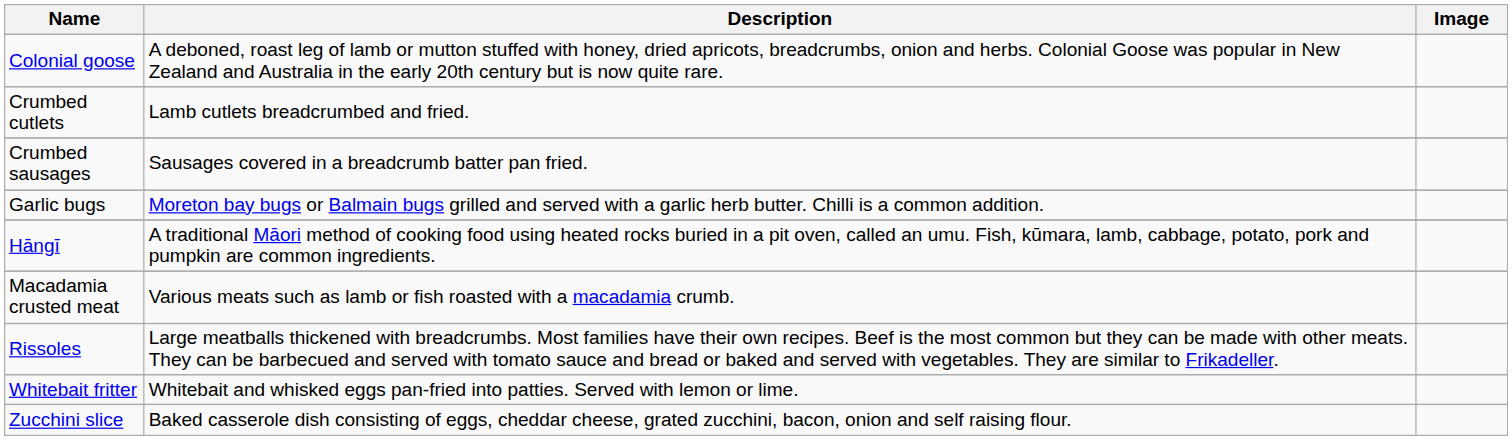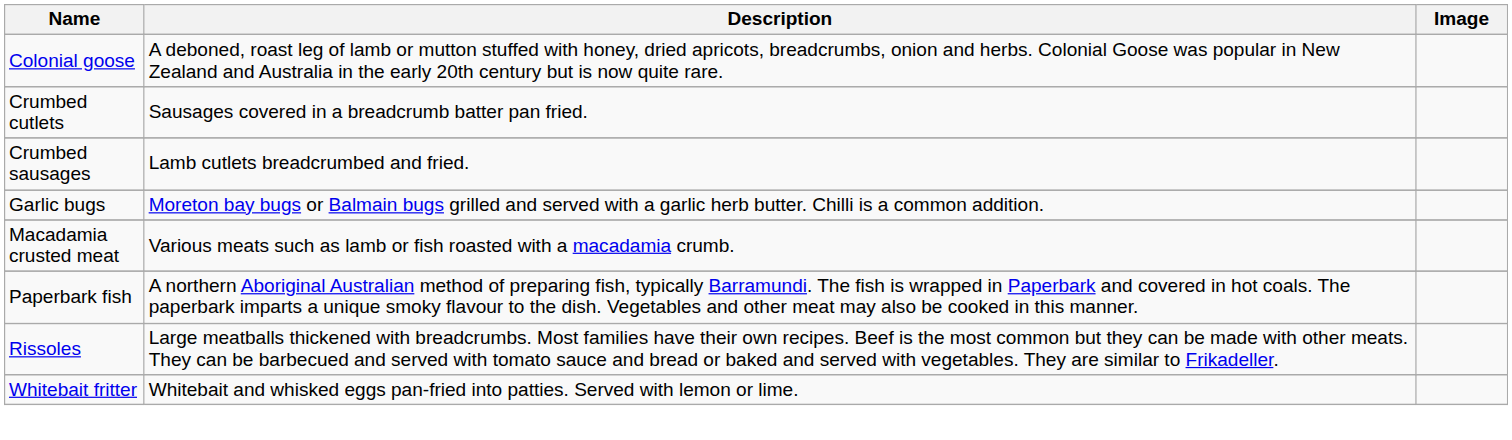Crumbed cutlets | Description: Lamb cutlets breadcrumbed and fried. -> Sausages covered in a breadcrumb batter pan fried.
Crumbed sausages | Description: Sausages covered in a breadcrumb batter pan fried. -> Lamb cutlets breadcrumbed and fried.
- row: Hāngī | A traditional Māori method of cooking food using heated rocks buried in a pit oven, called an umu. Fish, kūmara, lamb, cabbage, potato, pork and pumpkin are common ingredients.
+ row: Paperbark fish | A northern Aboriginal Australian method of preparing fish, typically Barramundi. The fish is wrapped in Paperbark and covered in hot coals. The paperbark imparts a unique smoky flavour to the dish. Vegetables and other meat may also be cooked in this manner.
- row: Zucchini slice | Baked casserole dish consisting of eggs, cheddar cheese, grated zucchini, bacon, onion and self raising flour.
